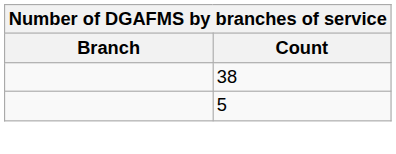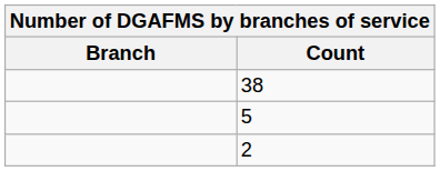+ row: 2
